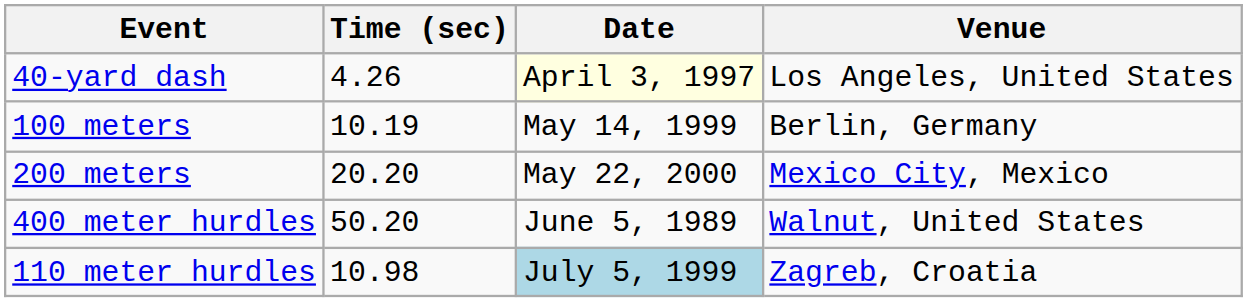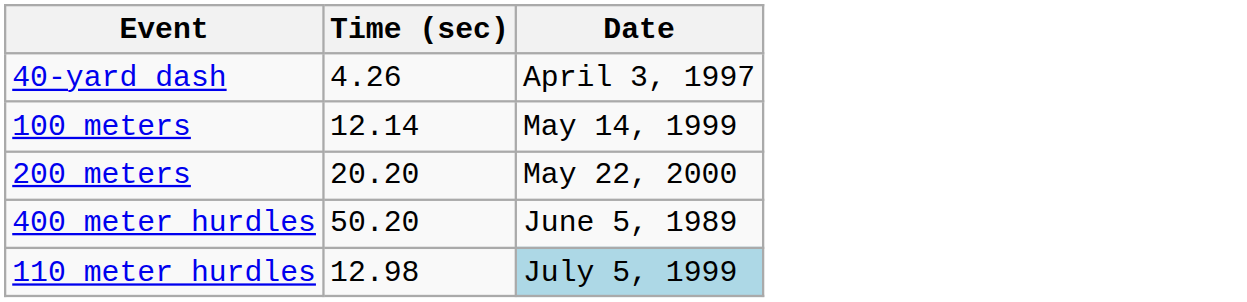- column: Venue | Los Angeles, United States | Berlin, Germany | Mexico City, Mexico | Walnut, United States | Zagreb, Croatia
40-yard dash | Date: lightyellow background -> no background
100 meters | Time (sec): 10.19 -> 12.14
110 meter hurdles | Time (sec): 10.98 -> 12.98
